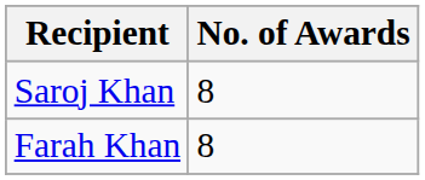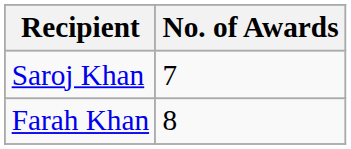Saroj Khan | No. of Awards: 8 -> 7
